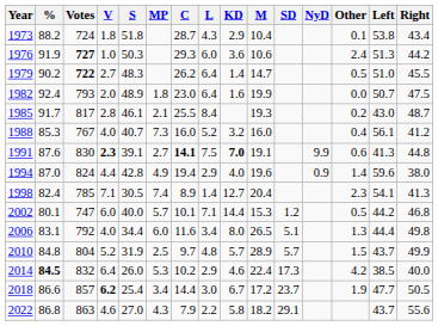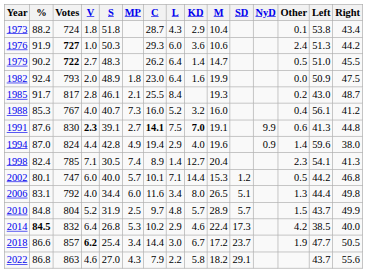1982 | Left: 50.7 -> 50.9
2014 | S: 26.0 -> 26.8
